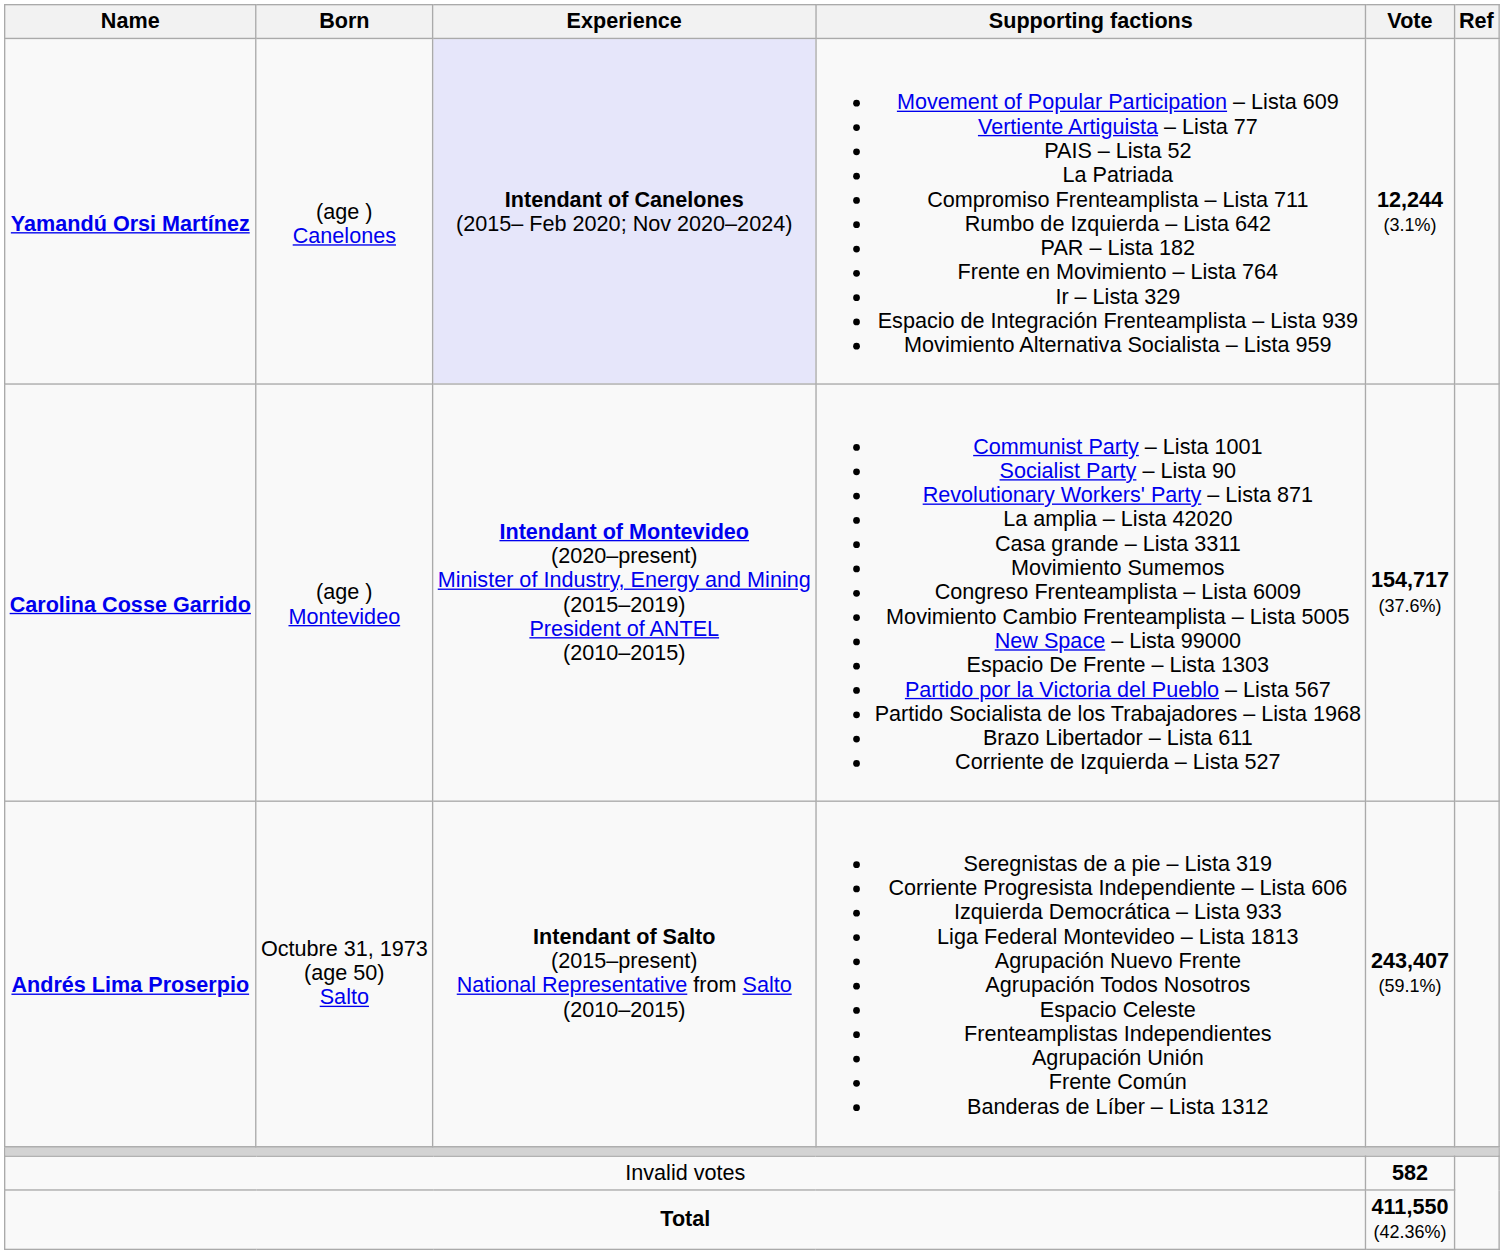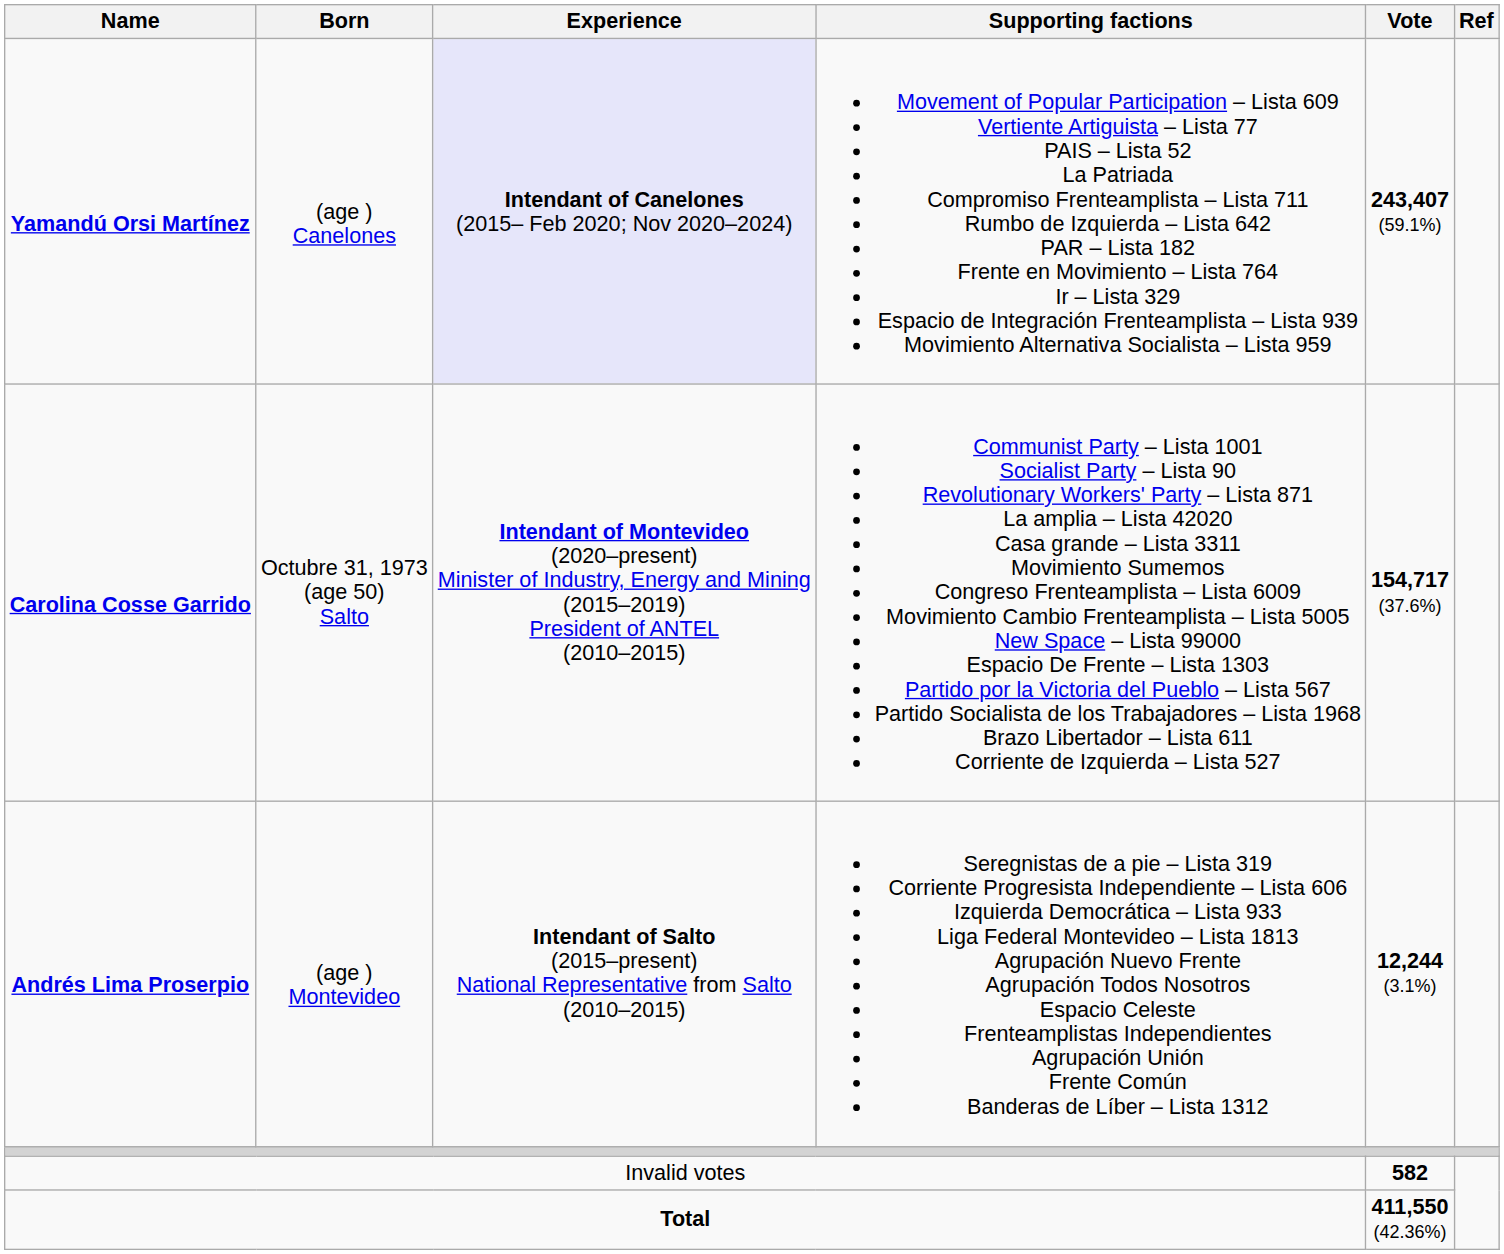Yamandú Orsi Martínez | Vote: 12,244 (3.1%) -> 243,407 (59.1%)
Carolina Cosse Garrido | Born: (age ) Montevideo -> Octubre 31, 1973 (age 50) Salto
Andrés Lima Proserpio | Born: Octubre 31, 1973 (age 50) Salto -> (age ) Montevideo
Andrés Lima Proserpio | Vote: 243,407 (59.1%) -> 12,244 (3.1%)
